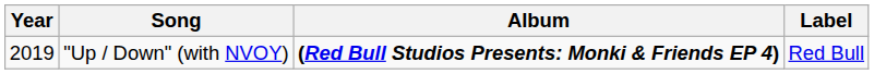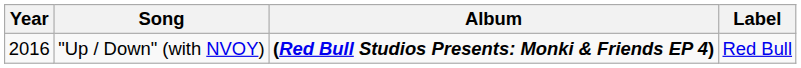"Up / Down" (with NVOY) | Year: 2019 -> 2016
